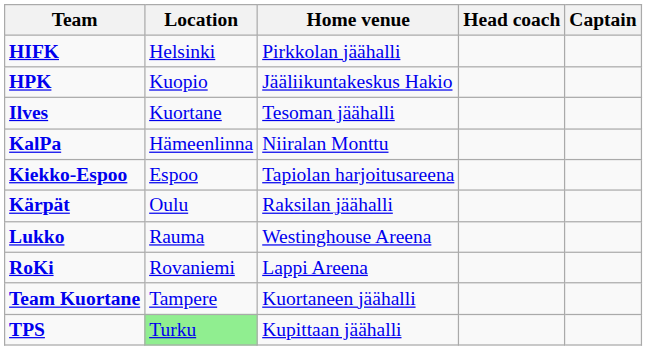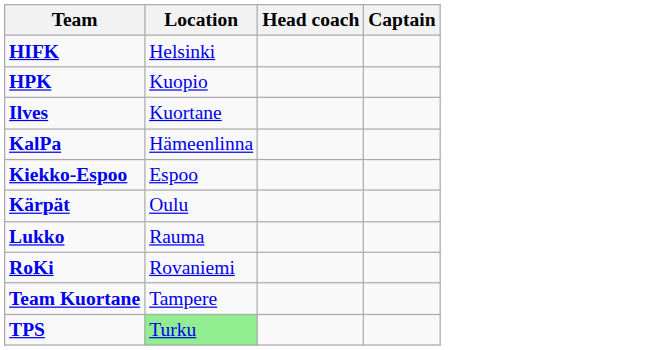- column: Home venue | Pirkkolan jäähalli | Jääliikuntakeskus Hakio | Tesoman jäähalli | Niiralan Monttu | Tapiolan harjoitusareena | Raksilan jäähalli | Westinghouse Areena | Lappi Areena | Kuortaneen jäähalli | Kupittaan jäähalli
